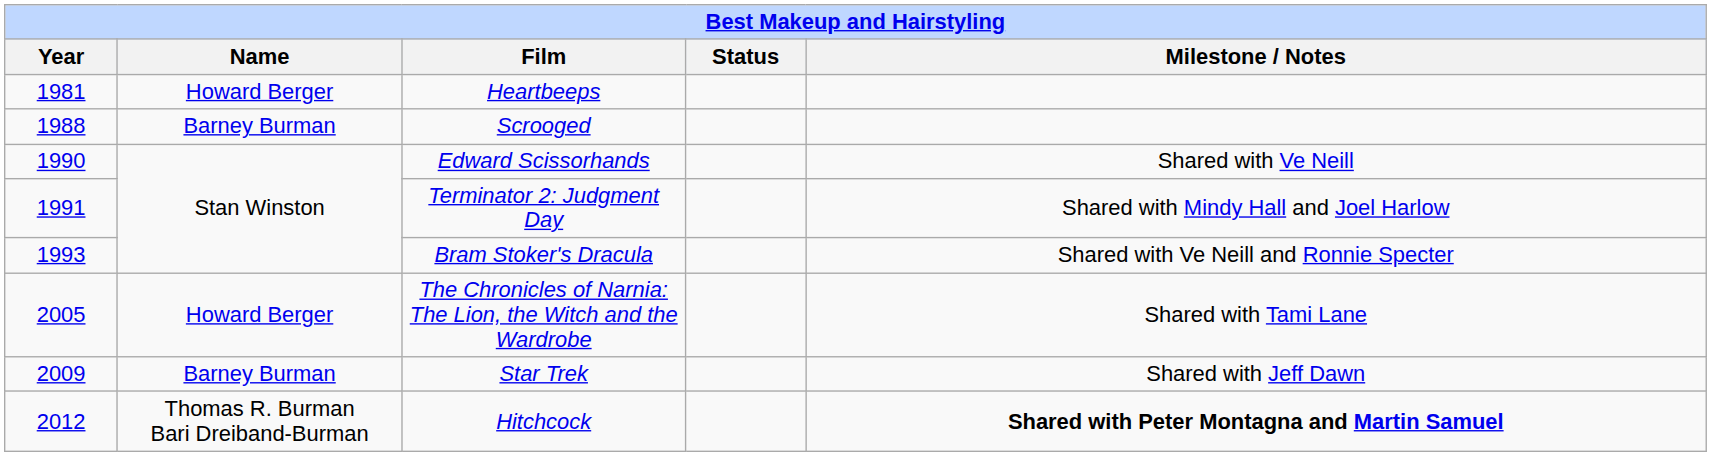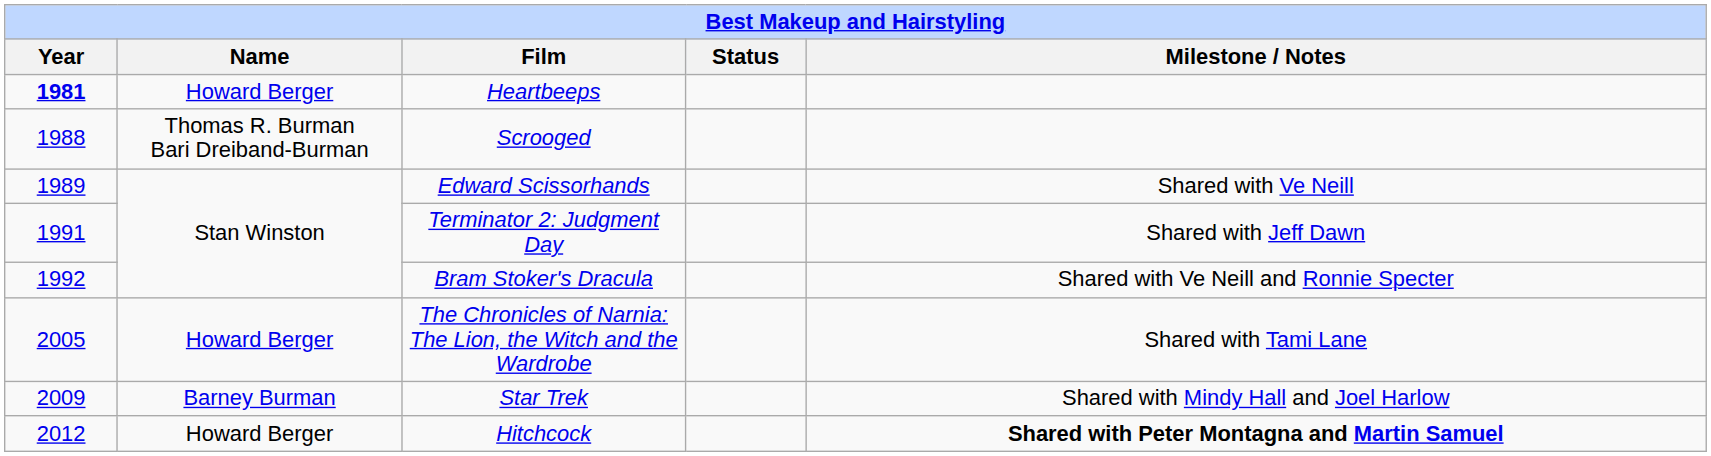Heartbeeps | Year: normal -> bold
Scrooged | Name: Barney Burman -> Thomas R. Burman Bari Dreiband-Burman
Edward Scissorhands | Year: 1990 -> 1989
Terminator 2: Judgment Day | Milestone / Notes: Shared with Mindy Hall and Joel Harlow -> Shared with Jeff Dawn
Bram Stoker's Dracula | Year: 1993 -> 1992
Star Trek | Milestone / Notes: Shared with Jeff Dawn -> Shared with Mindy Hall and Joel Harlow
Hitchcock | Name: Thomas R. Burman Bari Dreiband-Burman -> Howard Berger
